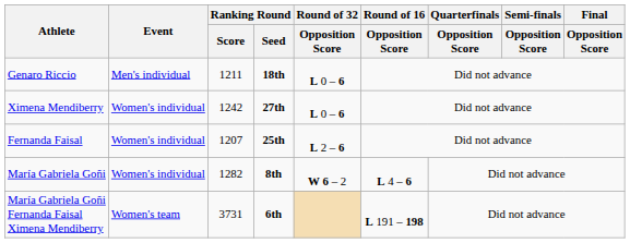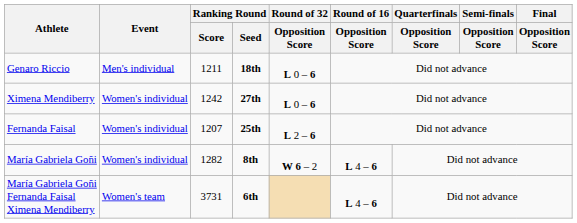María Gabriela Goñi Fernanda Faisal Ximena Mendiberry | Round of 16 / Opposition Score: L 191 – 198 -> L 4 – 6
